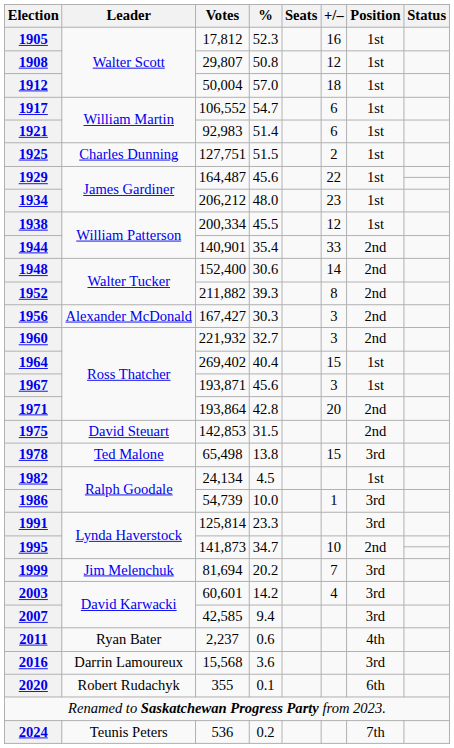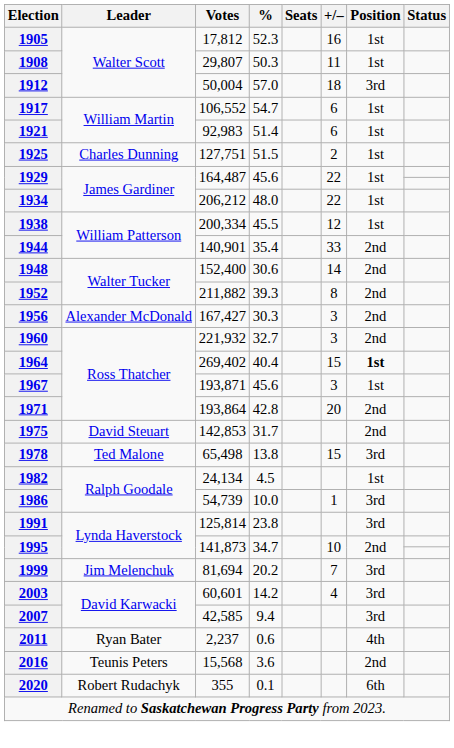1908 | %: 50.8 -> 50.3
1908 | +/–: 12 -> 11
1912 | Position: 1st -> 3rd
1934 | +/–: 23 -> 22
1964 | Position: normal -> bold
1975 | %: 31.5 -> 31.7
1991 | %: 23.3 -> 23.8
2016 | Leader: Darrin Lamoureux -> Teunis Peters
2016 | Position: 3rd -> 2nd
- row: 2024 | Teunis Peters | 536 | 0.2 | 7th
